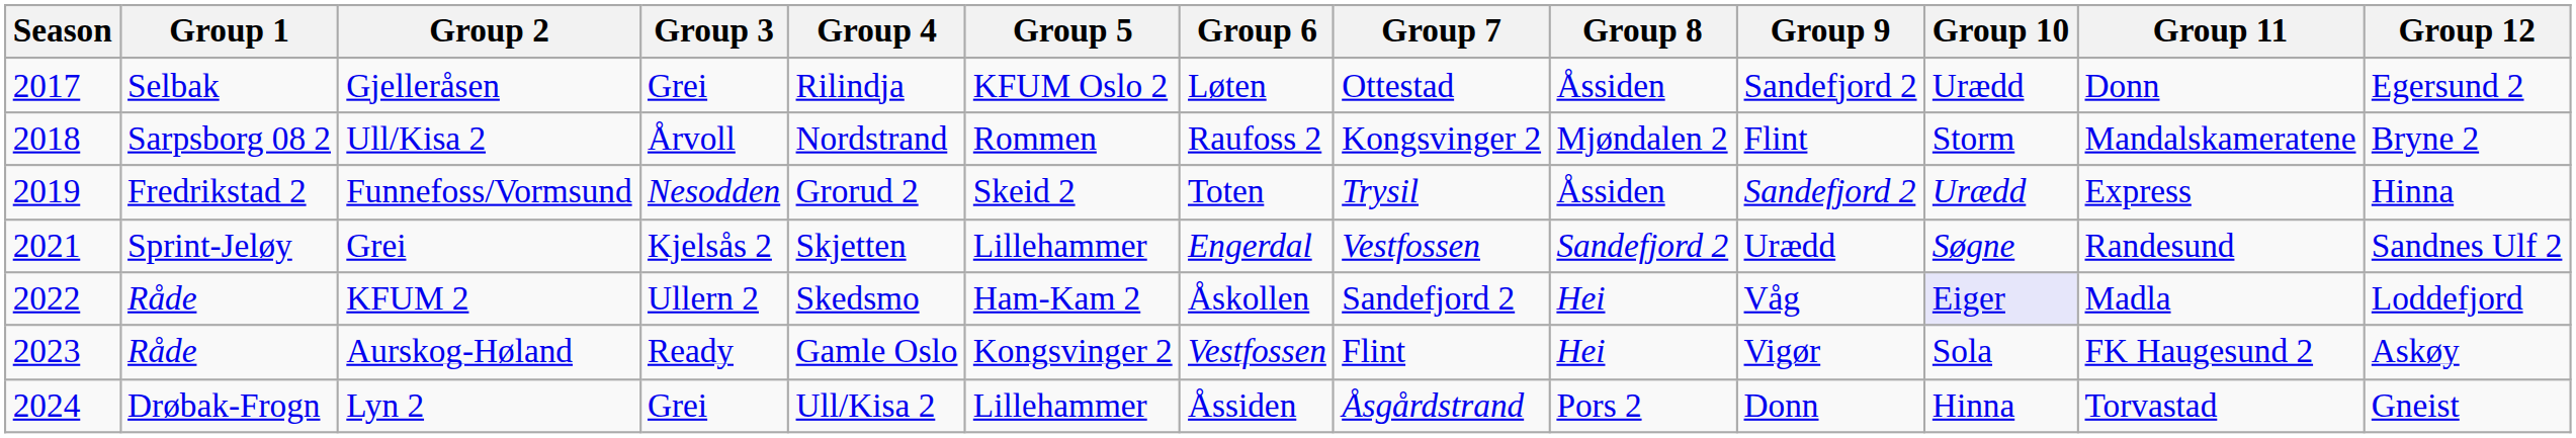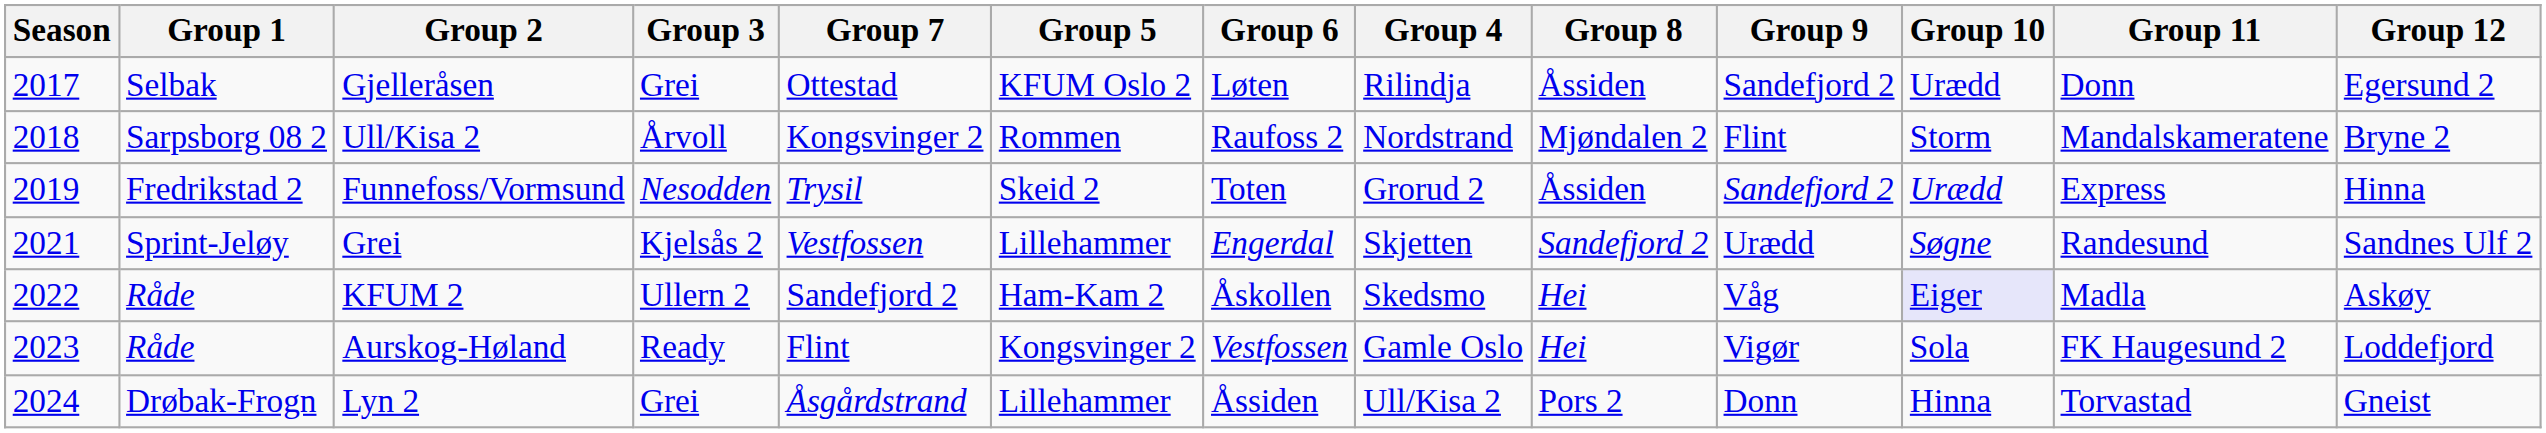columns swapped: Group 4 <-> Group 7
KFUM 2 | Group 12: Loddefjord -> Askøy
Aurskog-Høland | Group 12: Askøy -> Loddefjord
